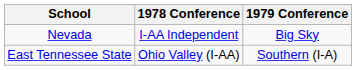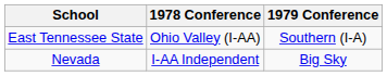rows swapped: East Tennessee State <-> Nevada
